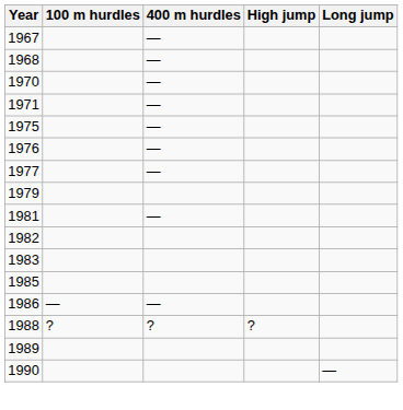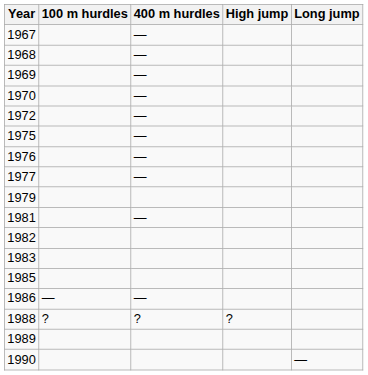+ row: 1969 | —
- row: 1971 | —
+ row: 1972 | —
